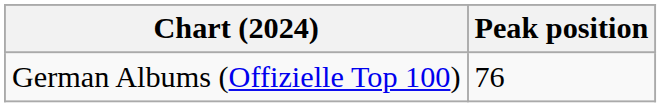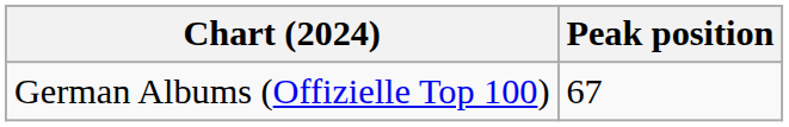German Albums (Offizielle Top 100) | Peak position: 76 -> 67
